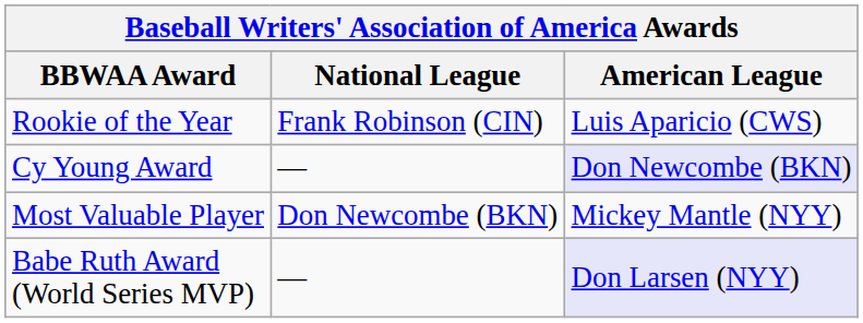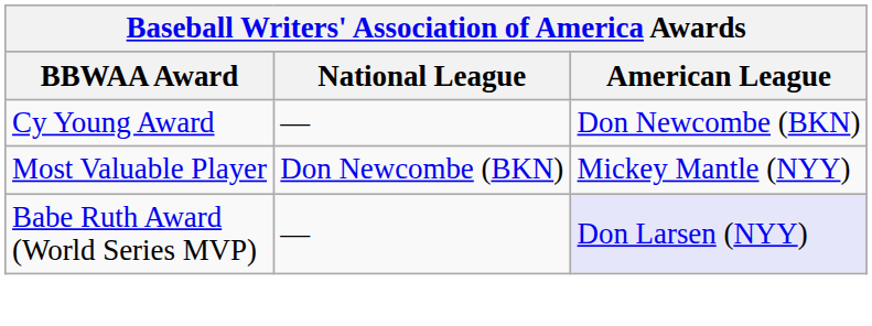- row: Rookie of the Year | Frank Robinson (CIN) | Luis Aparicio (CWS)
Cy Young Award | American League: lavender background -> no background
